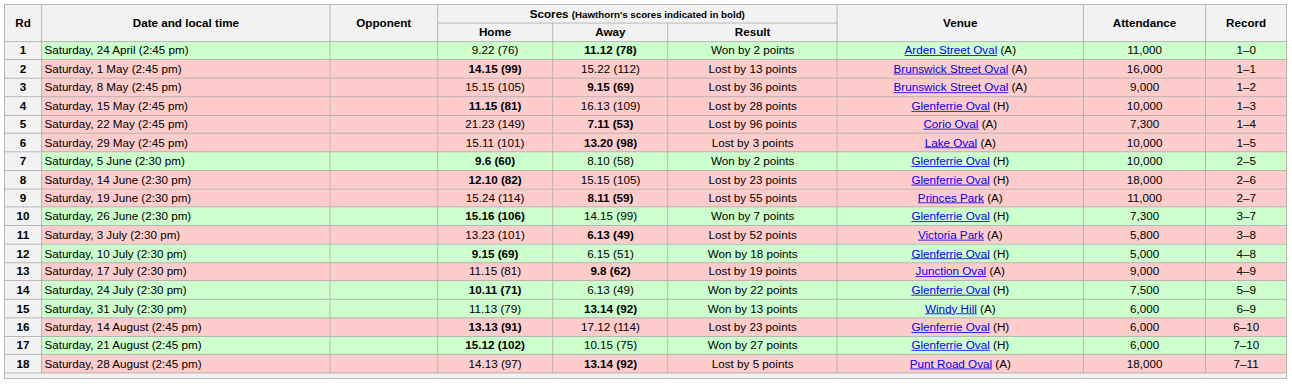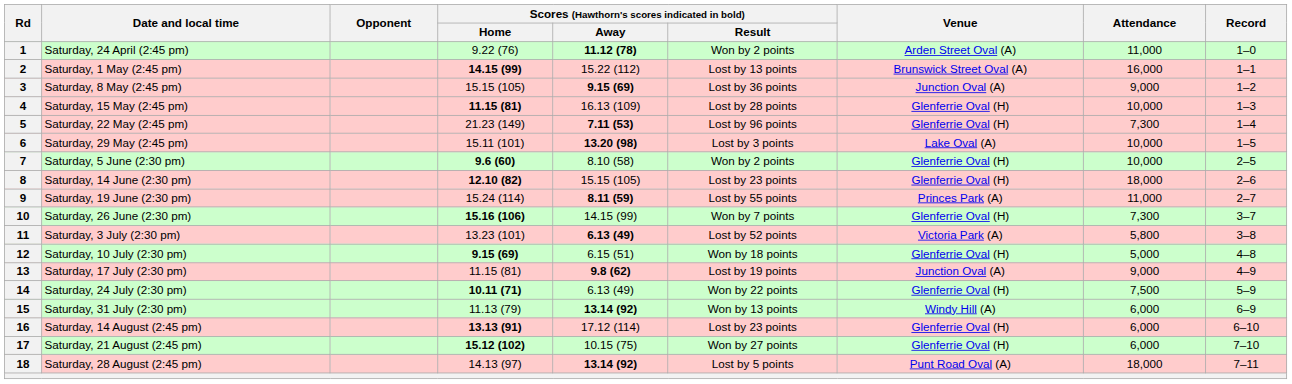3 | Venue: Brunswick Street Oval (A) -> Junction Oval (A)
5 | Venue: Corio Oval (A) -> Glenferrie Oval (H)
